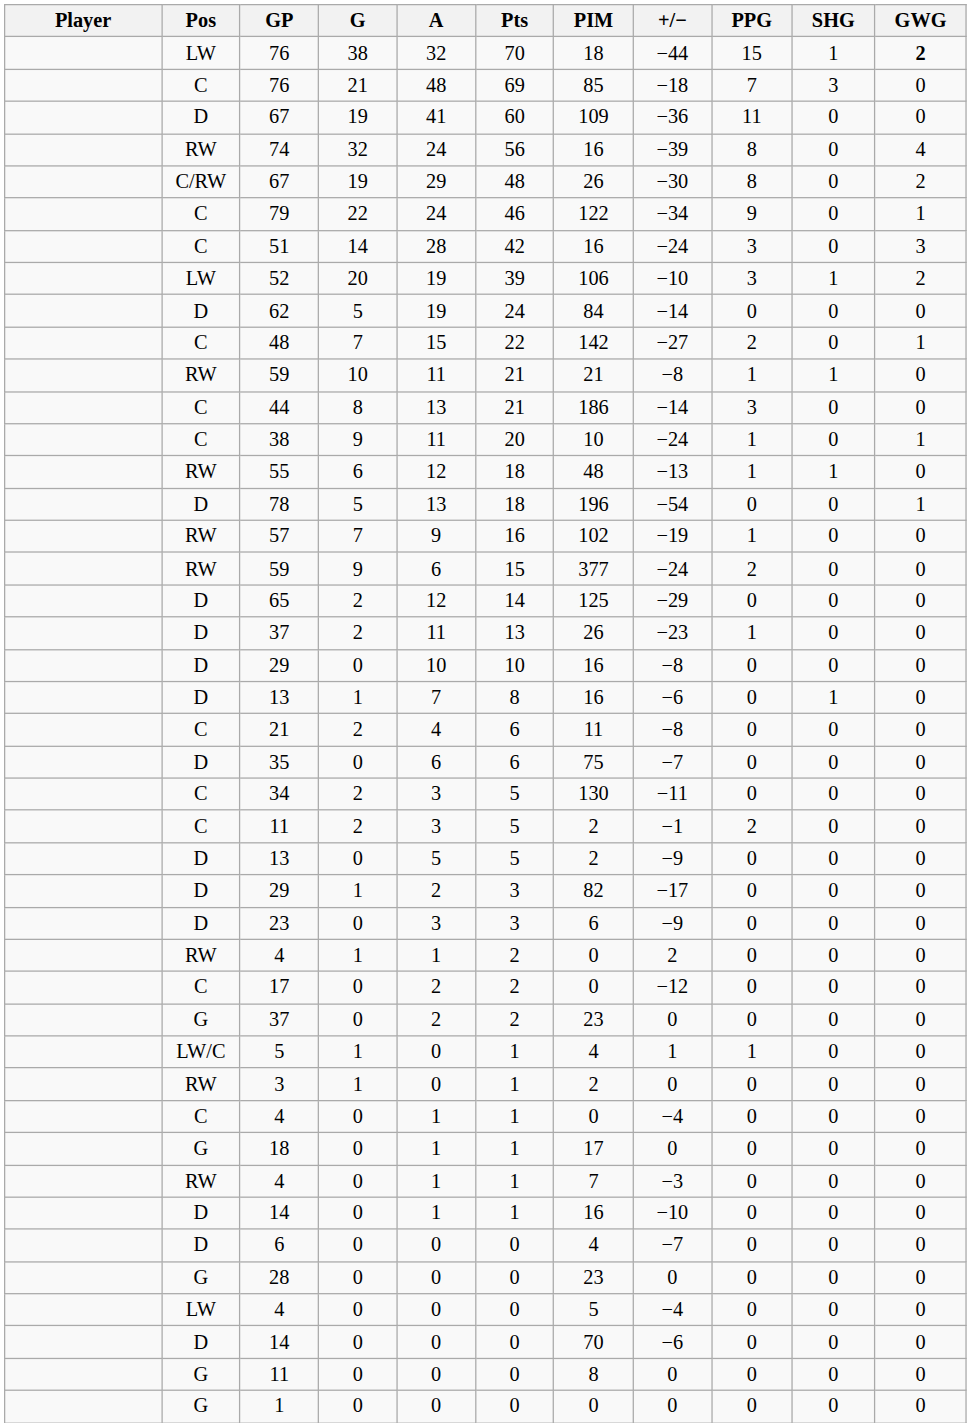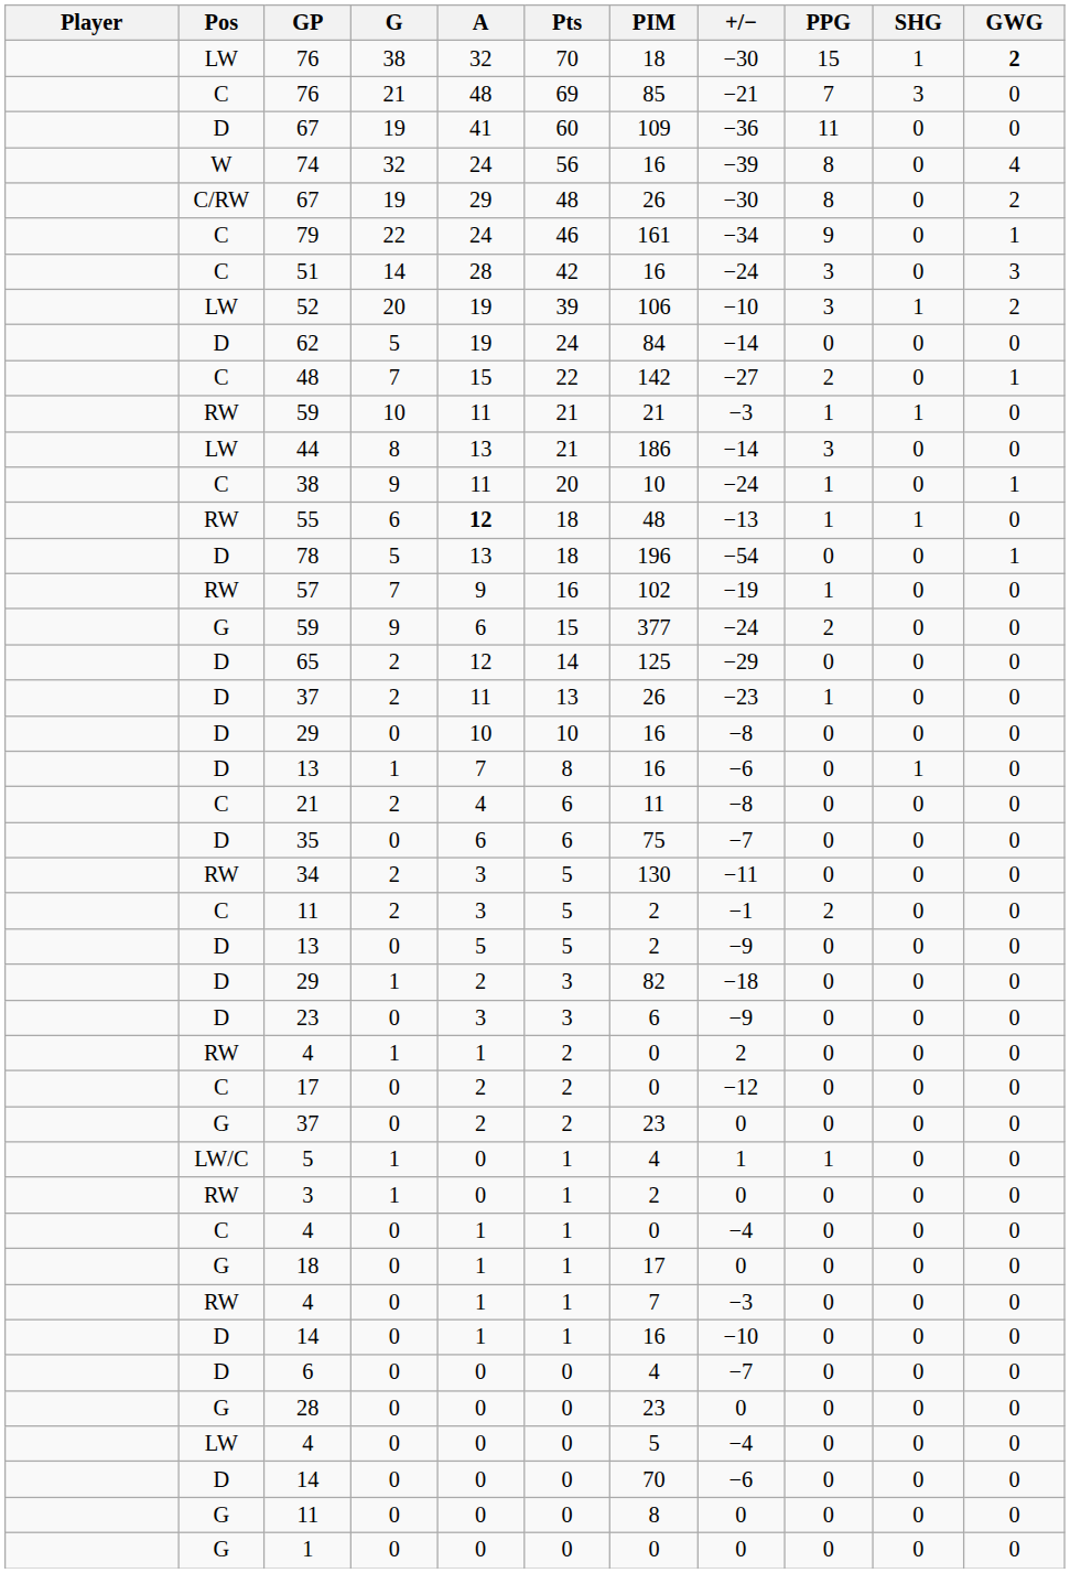76 / 38 | +/−: −44 -> −30
76 / 21 | +/−: −18 -> −21
74 | Pos: RW -> W
79 | PIM: 122 -> 161
59 / 10 | +/−: −8 -> −3
44 | Pos: C -> LW
55 | A: normal -> bold
59 / 9 | Pos: RW -> G
34 | Pos: C -> RW
29 / 1 | +/−: −17 -> −18
